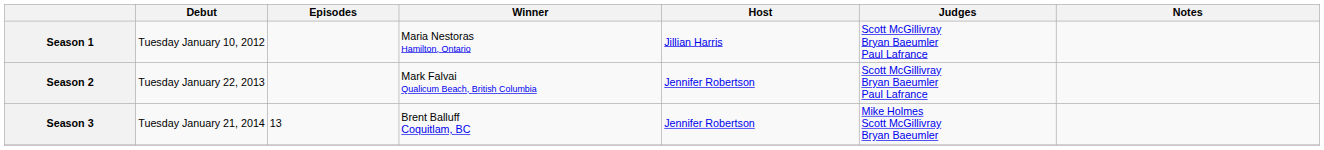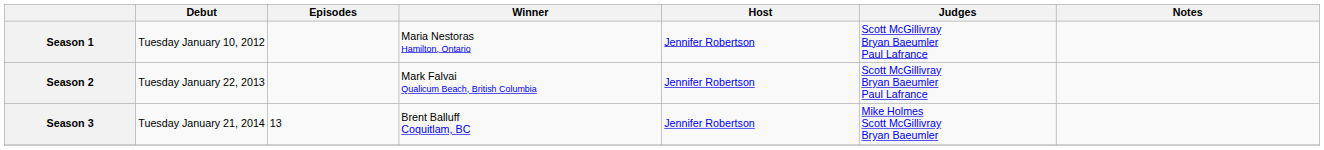Season 1 | Host: Jillian Harris -> Jennifer Robertson
